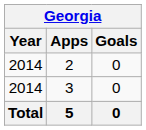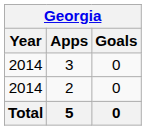rows swapped: 2 <-> 3
